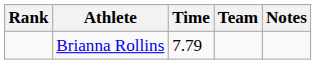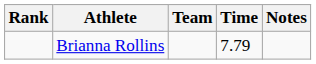columns swapped: Team <-> Time
